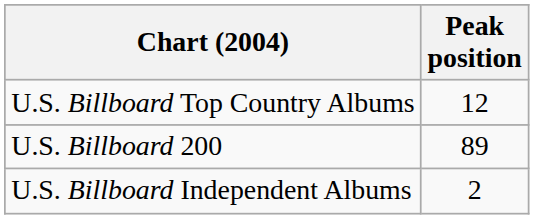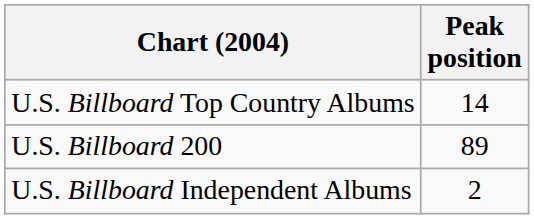U.S. Billboard Top Country Albums | Peak position: 12 -> 14
